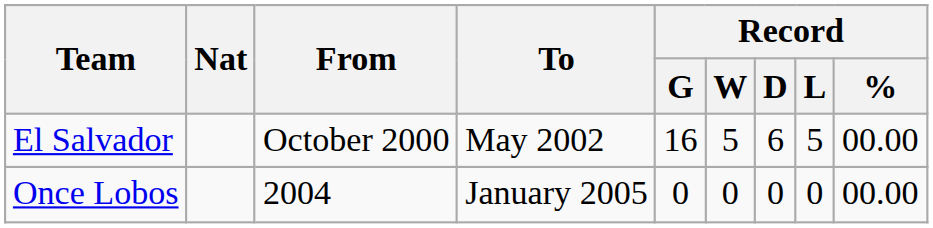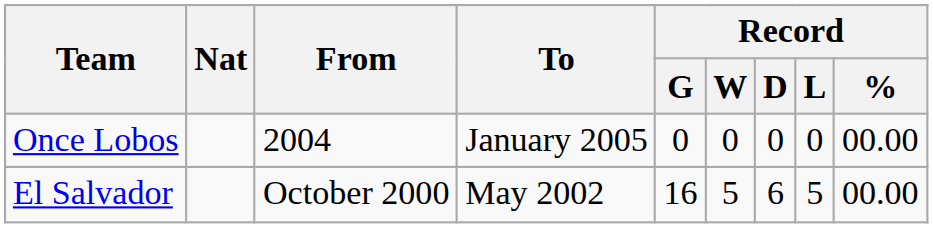rows swapped: Once Lobos <-> El Salvador
